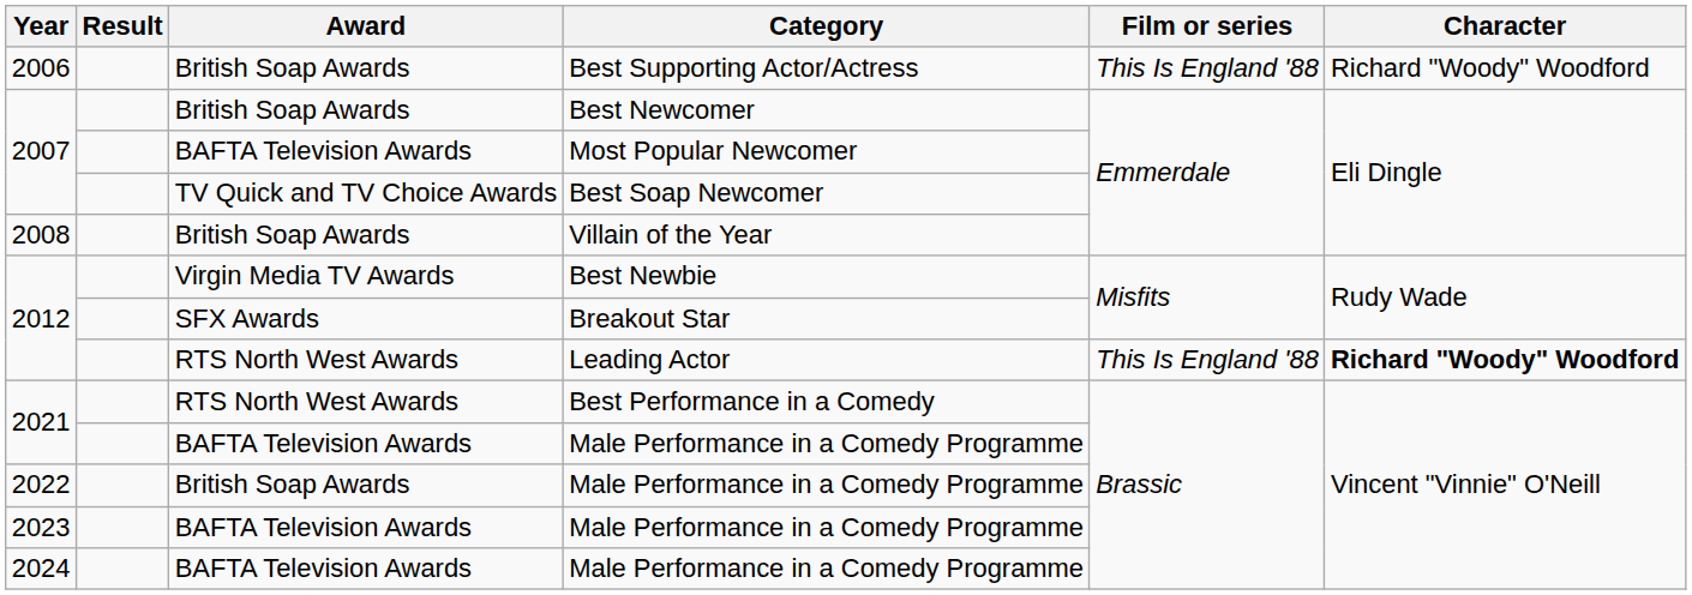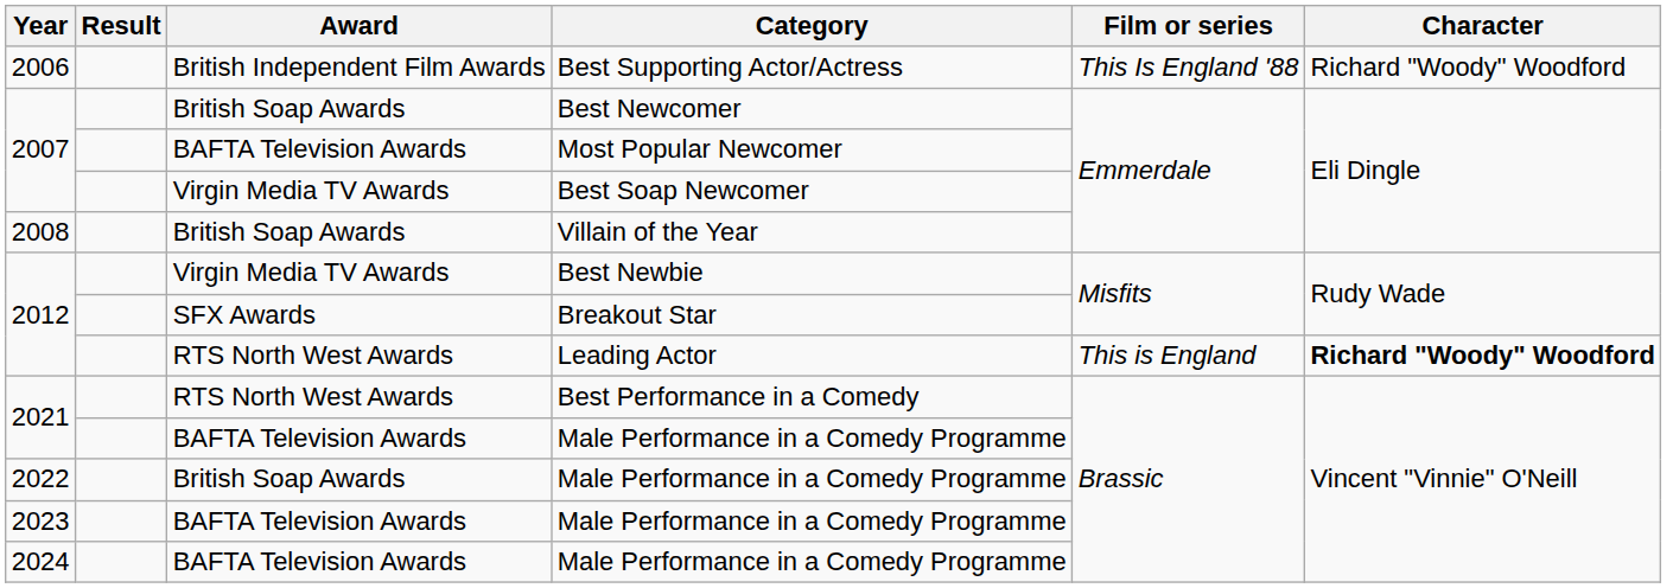Best Supporting Actor/Actress | Award: British Soap Awards -> British Independent Film Awards
Best Soap Newcomer | Award: TV Quick and TV Choice Awards -> Virgin Media TV Awards
Leading Actor | Film or series: This Is England '88 -> This is England
